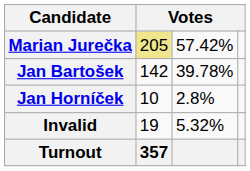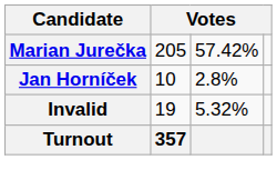Marian Jurečka | column 2: khaki background -> no background
- row: Jan Bartošek | 142 | 39.78%
